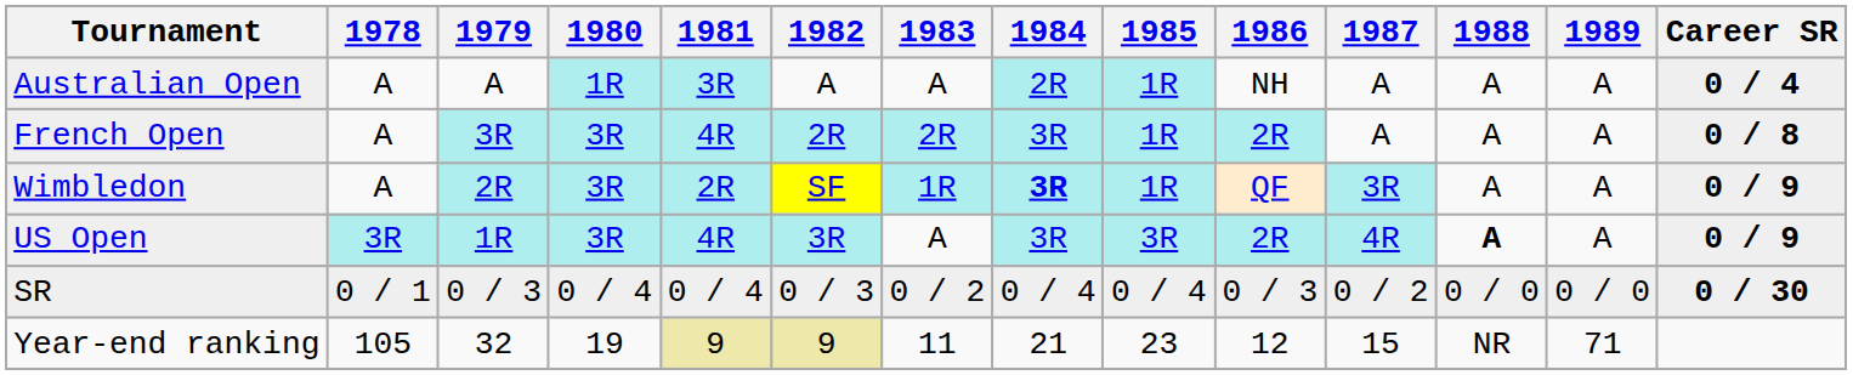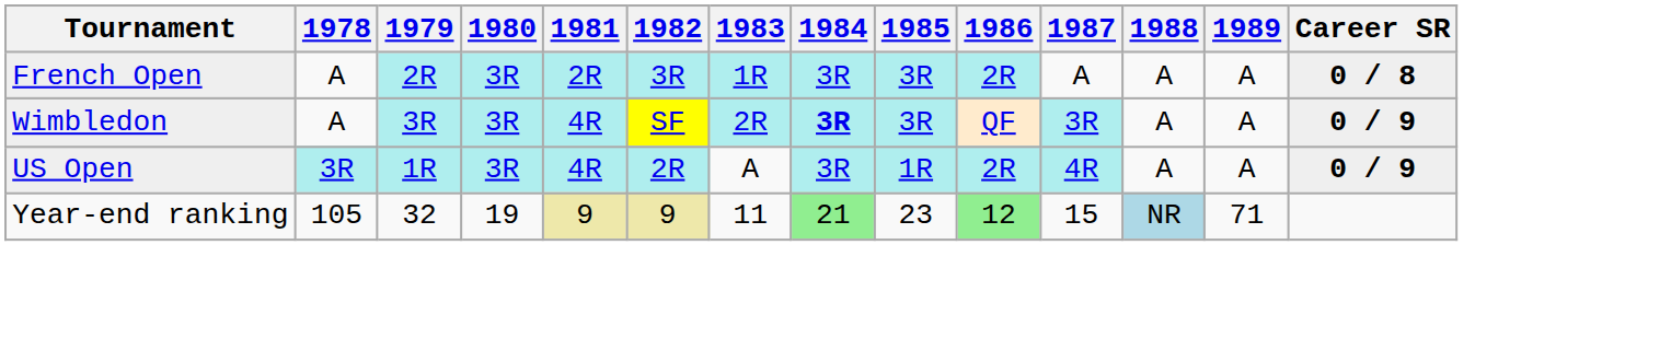- row: Australian Open | A | A | 1R | 3R | A | A | 2R | 1R | NH | A | A | A | 0 / 4
French Open | 1979: 3R -> 2R
French Open | 1981: 4R -> 2R
French Open | 1982: 2R -> 3R
French Open | 1983: 2R -> 1R
French Open | 1985: 1R -> 3R
Wimbledon | 1979: 2R -> 3R
Wimbledon | 1981: 2R -> 4R
Wimbledon | 1983: 1R -> 2R
Wimbledon | 1985: 1R -> 3R
US Open | 1982: 3R -> 2R
US Open | 1985: 3R -> 1R
US Open | 1988: bold -> normal
- row: SR | 0 / 1 | 0 / 3 | 0 / 4 | 0 / 4 | 0 / 3 | 0 / 2 | 0 / 4 | 0 / 4 | 0 / 3 | 0 / 2 | 0 / 0 | 0 / 0 | 0 / 30
Year-end ranking | 1984: no background -> lightgreen background
Year-end ranking | 1986: no background -> lightgreen background
Year-end ranking | 1988: no background -> lightblue background
